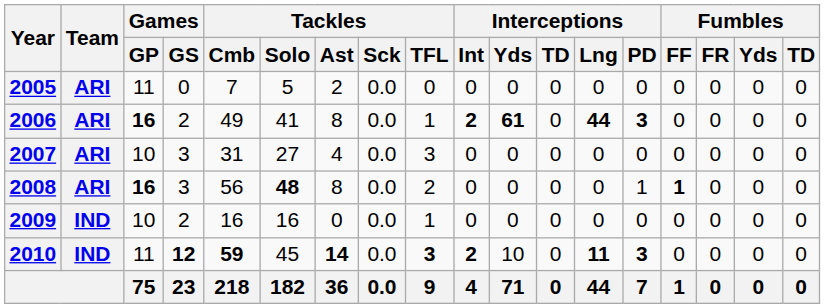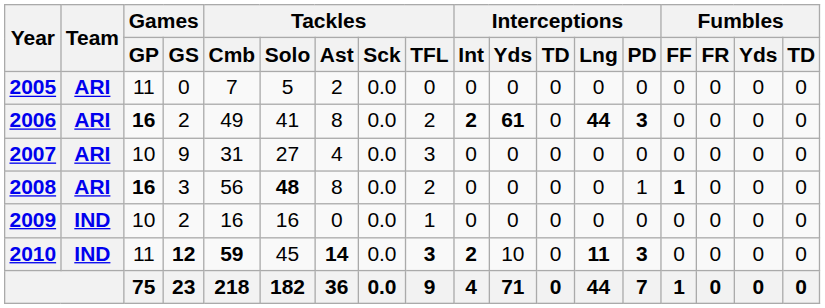2006 | Tackles / TFL: 1 -> 2
2007 | Games / GS: 3 -> 9
